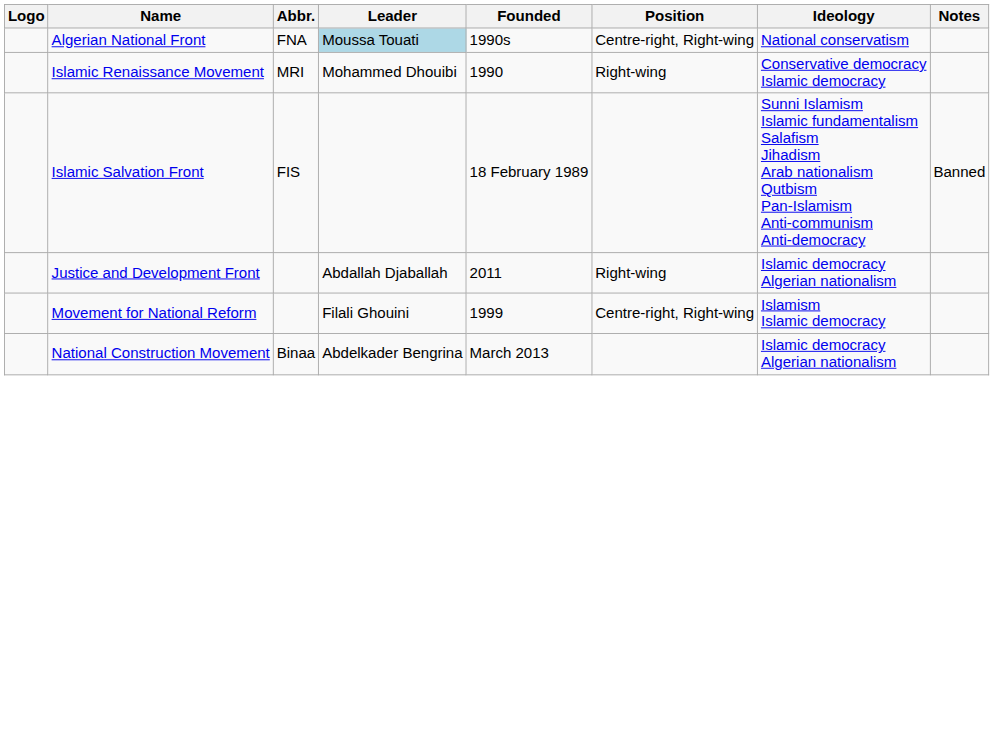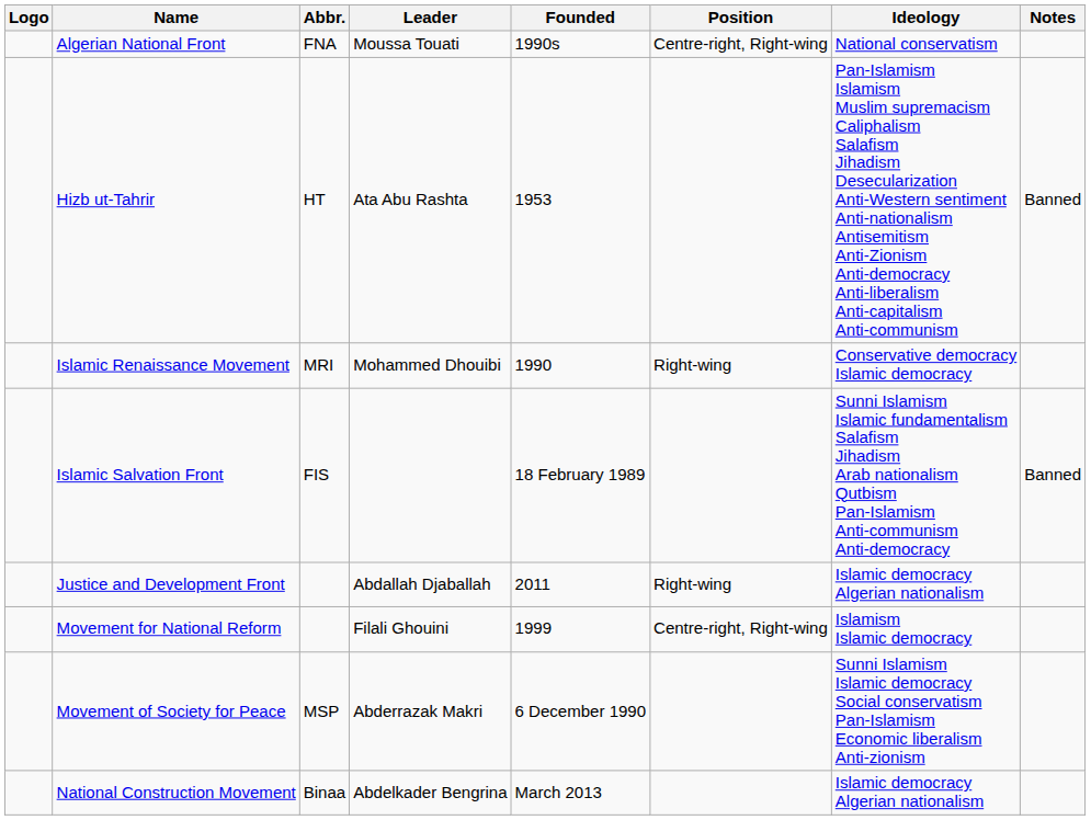Algerian National Front | Leader: lightblue background -> no background
+ row: Hizb ut-Tahrir | HT | Ata Abu Rashta | 1953 | Pan-Islamism Islamism Muslim supremacism Caliphalism Salafism Jihadism Desecularization Anti-Western sentiment Anti-nationalism Antisemitism Anti-Zionism Anti-democracy Anti-liberalism Anti-capitalism Anti-communism | Banned
+ row: Movement of Society for Peace | MSP | Abderrazak Makri | 6 December 1990 | Sunni Islamism Islamic democracy Social conservatism Pan-Islamism Economic liberalism Anti-zionism
